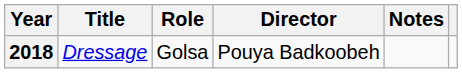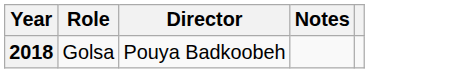- column: Title | Dressage
